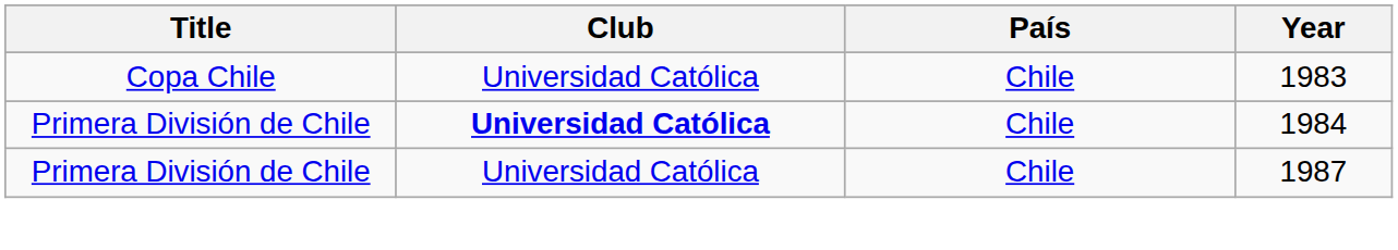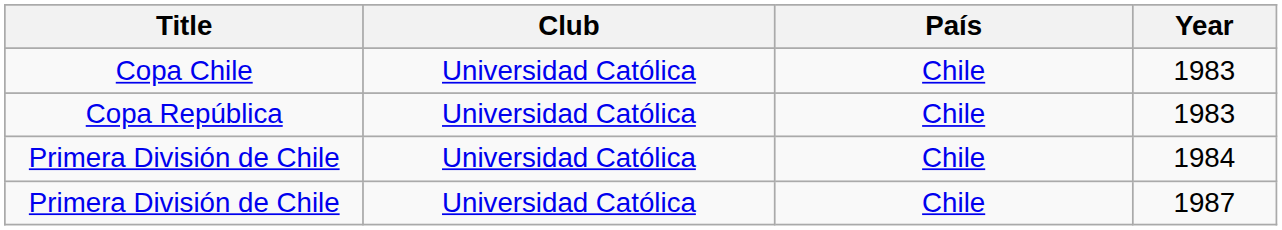+ row: Copa República | Universidad Católica | Chile | 1983
Primera División de Chile / 1984 | Club: bold -> normal
